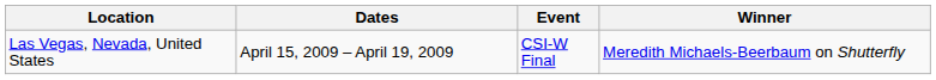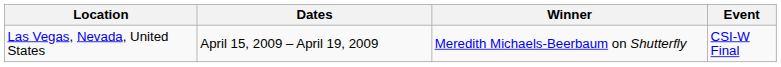columns swapped: Event <-> Winner
